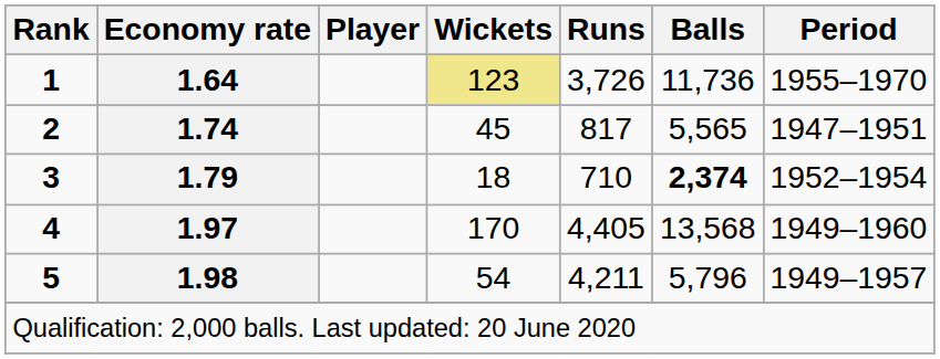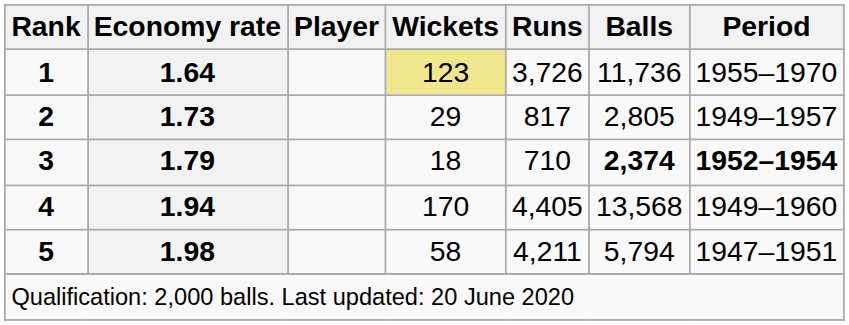2 | Economy rate: 1.74 -> 1.73
2 | Wickets: 45 -> 29
2 | Balls: 5,565 -> 2,805
2 | Period: 1947–1951 -> 1949–1957
3 | Period: normal -> bold
4 | Economy rate: 1.97 -> 1.94
5 | Wickets: 54 -> 58
5 | Balls: 5,796 -> 5,794
5 | Period: 1949–1957 -> 1947–1951
